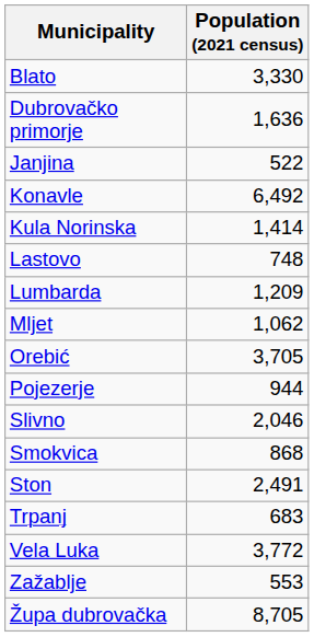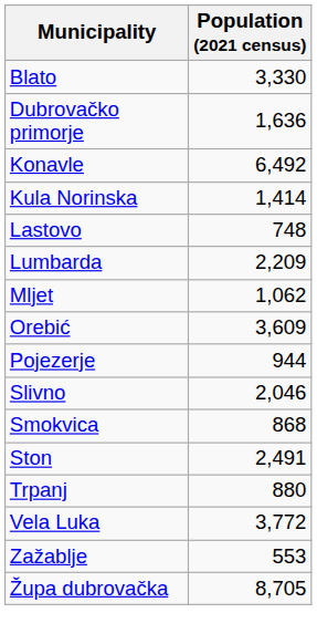- row: Janjina | 522
Lumbarda | Population (2021 census): 1,209 -> 2,209
Orebić | Population (2021 census): 3,705 -> 3,609
Trpanj | Population (2021 census): 683 -> 880
